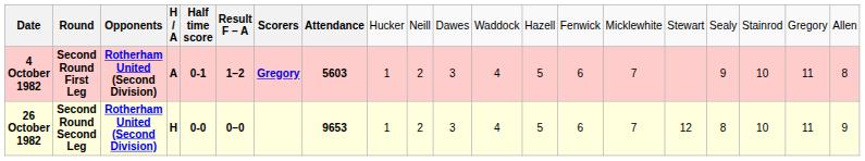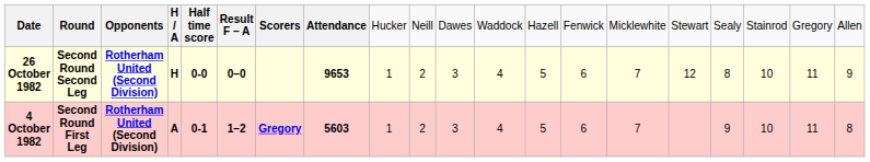rows swapped: 4 October 1982 <-> 26 October 1982
